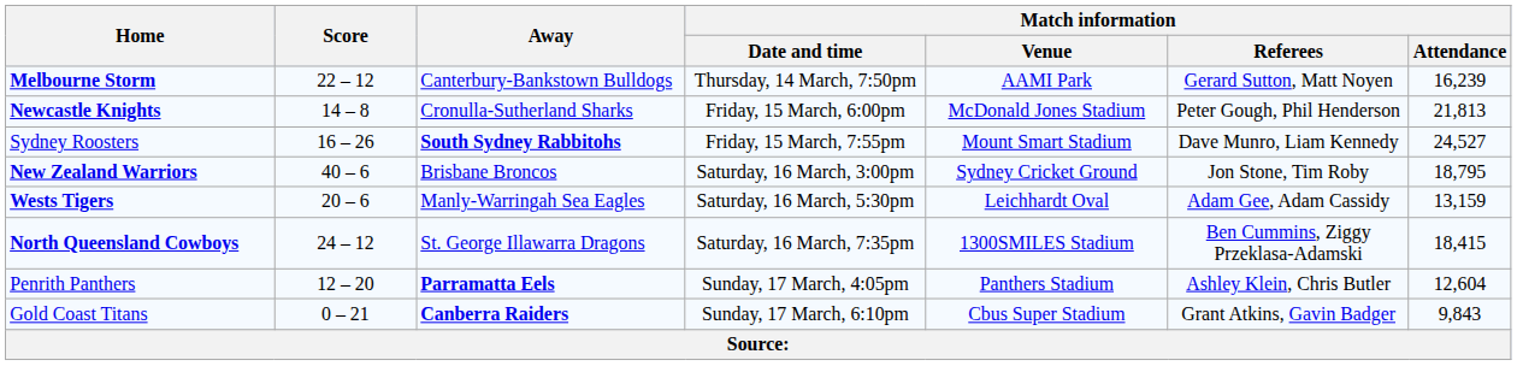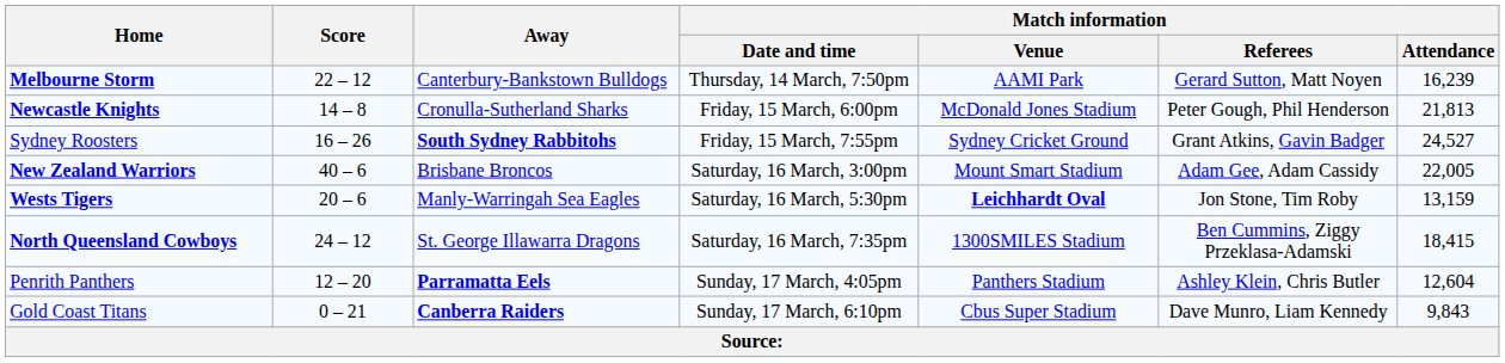Sydney Roosters | Match information / Venue: Mount Smart Stadium -> Sydney Cricket Ground
Sydney Roosters | Match information / Referees: Dave Munro, Liam Kennedy -> Grant Atkins, Gavin Badger
New Zealand Warriors | Match information / Venue: Sydney Cricket Ground -> Mount Smart Stadium
New Zealand Warriors | Match information / Referees: Jon Stone, Tim Roby -> Adam Gee, Adam Cassidy
New Zealand Warriors | Match information / Attendance: 18,795 -> 22,005
Wests Tigers | Match information / Venue: normal -> bold
Wests Tigers | Match information / Referees: Adam Gee, Adam Cassidy -> Jon Stone, Tim Roby
Gold Coast Titans | Match information / Referees: Grant Atkins, Gavin Badger -> Dave Munro, Liam Kennedy
